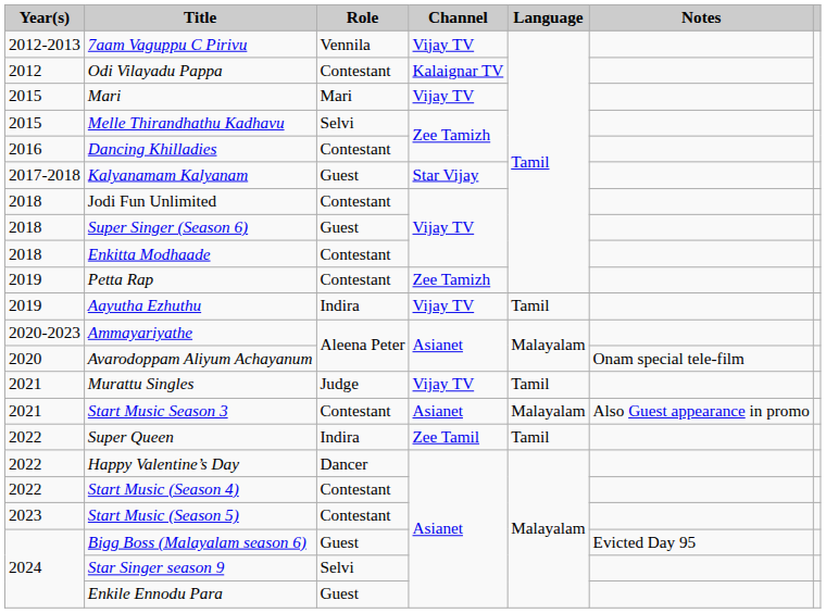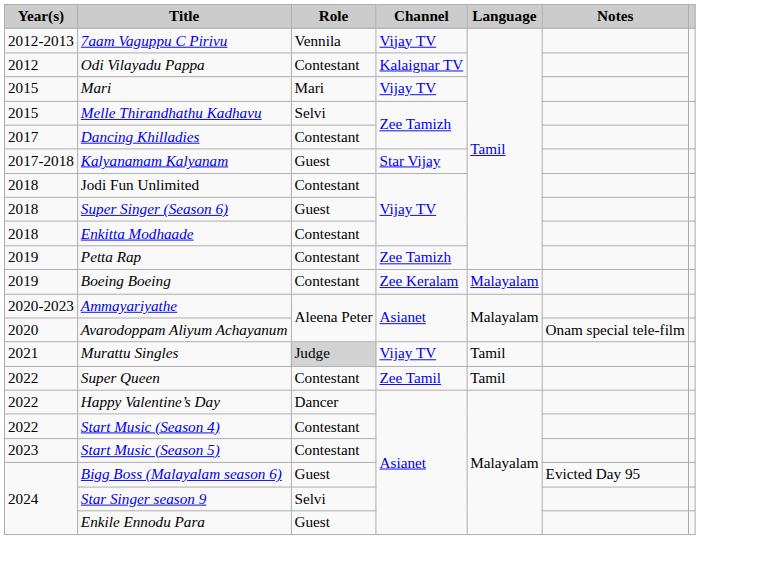Dancing Khilladies | Year(s): 2016 -> 2017
+ row: 2019 | Boeing Boeing | Contestant | Zee Keralam | Malayalam
- row: 2019 | Aayutha Ezhuthu | Indira | Vijay TV | Tamil
Murattu Singles | Role: no background -> lightgrey background
- row: 2021 | Start Music Season 3 | Contestant | Asianet | Malayalam | Also Guest appearance in promo
Super Queen | Role: Indira -> Contestant
